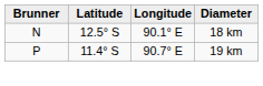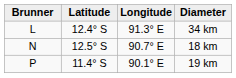+ row: L | 12.4° S | 91.3° E | 34 km
18 km | Longitude: 90.1° E -> 90.7° E
19 km | Longitude: 90.7° E -> 90.1° E
